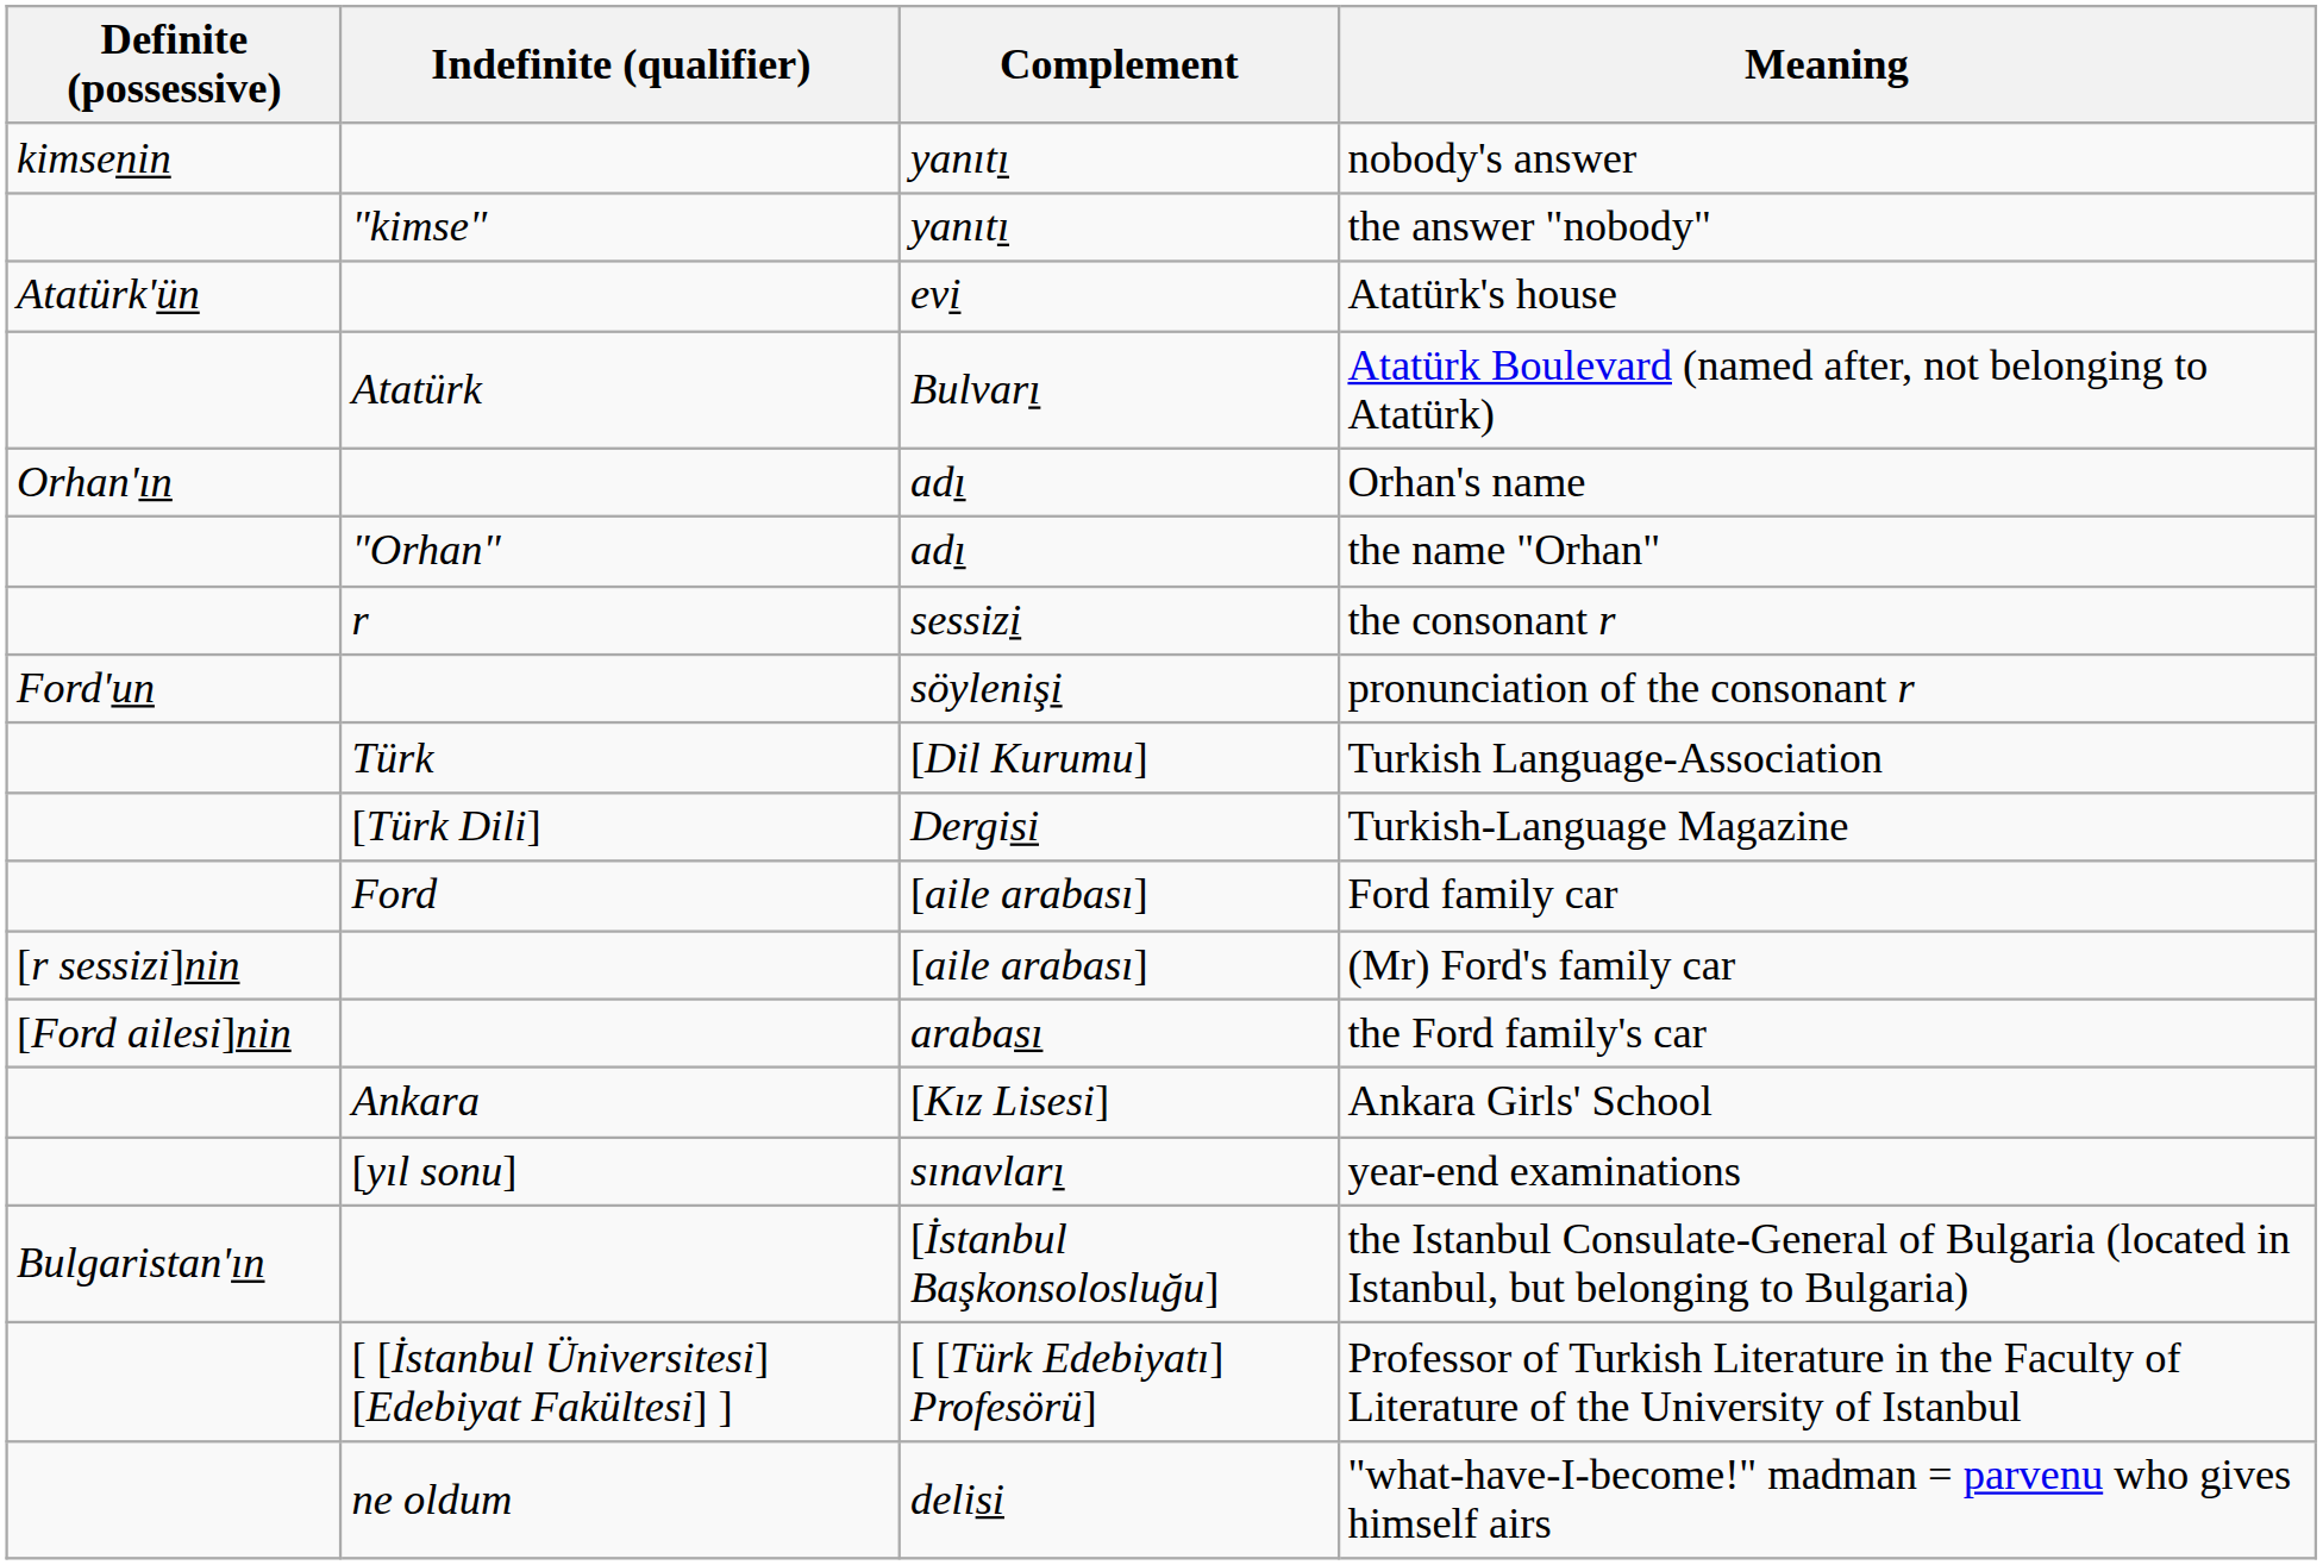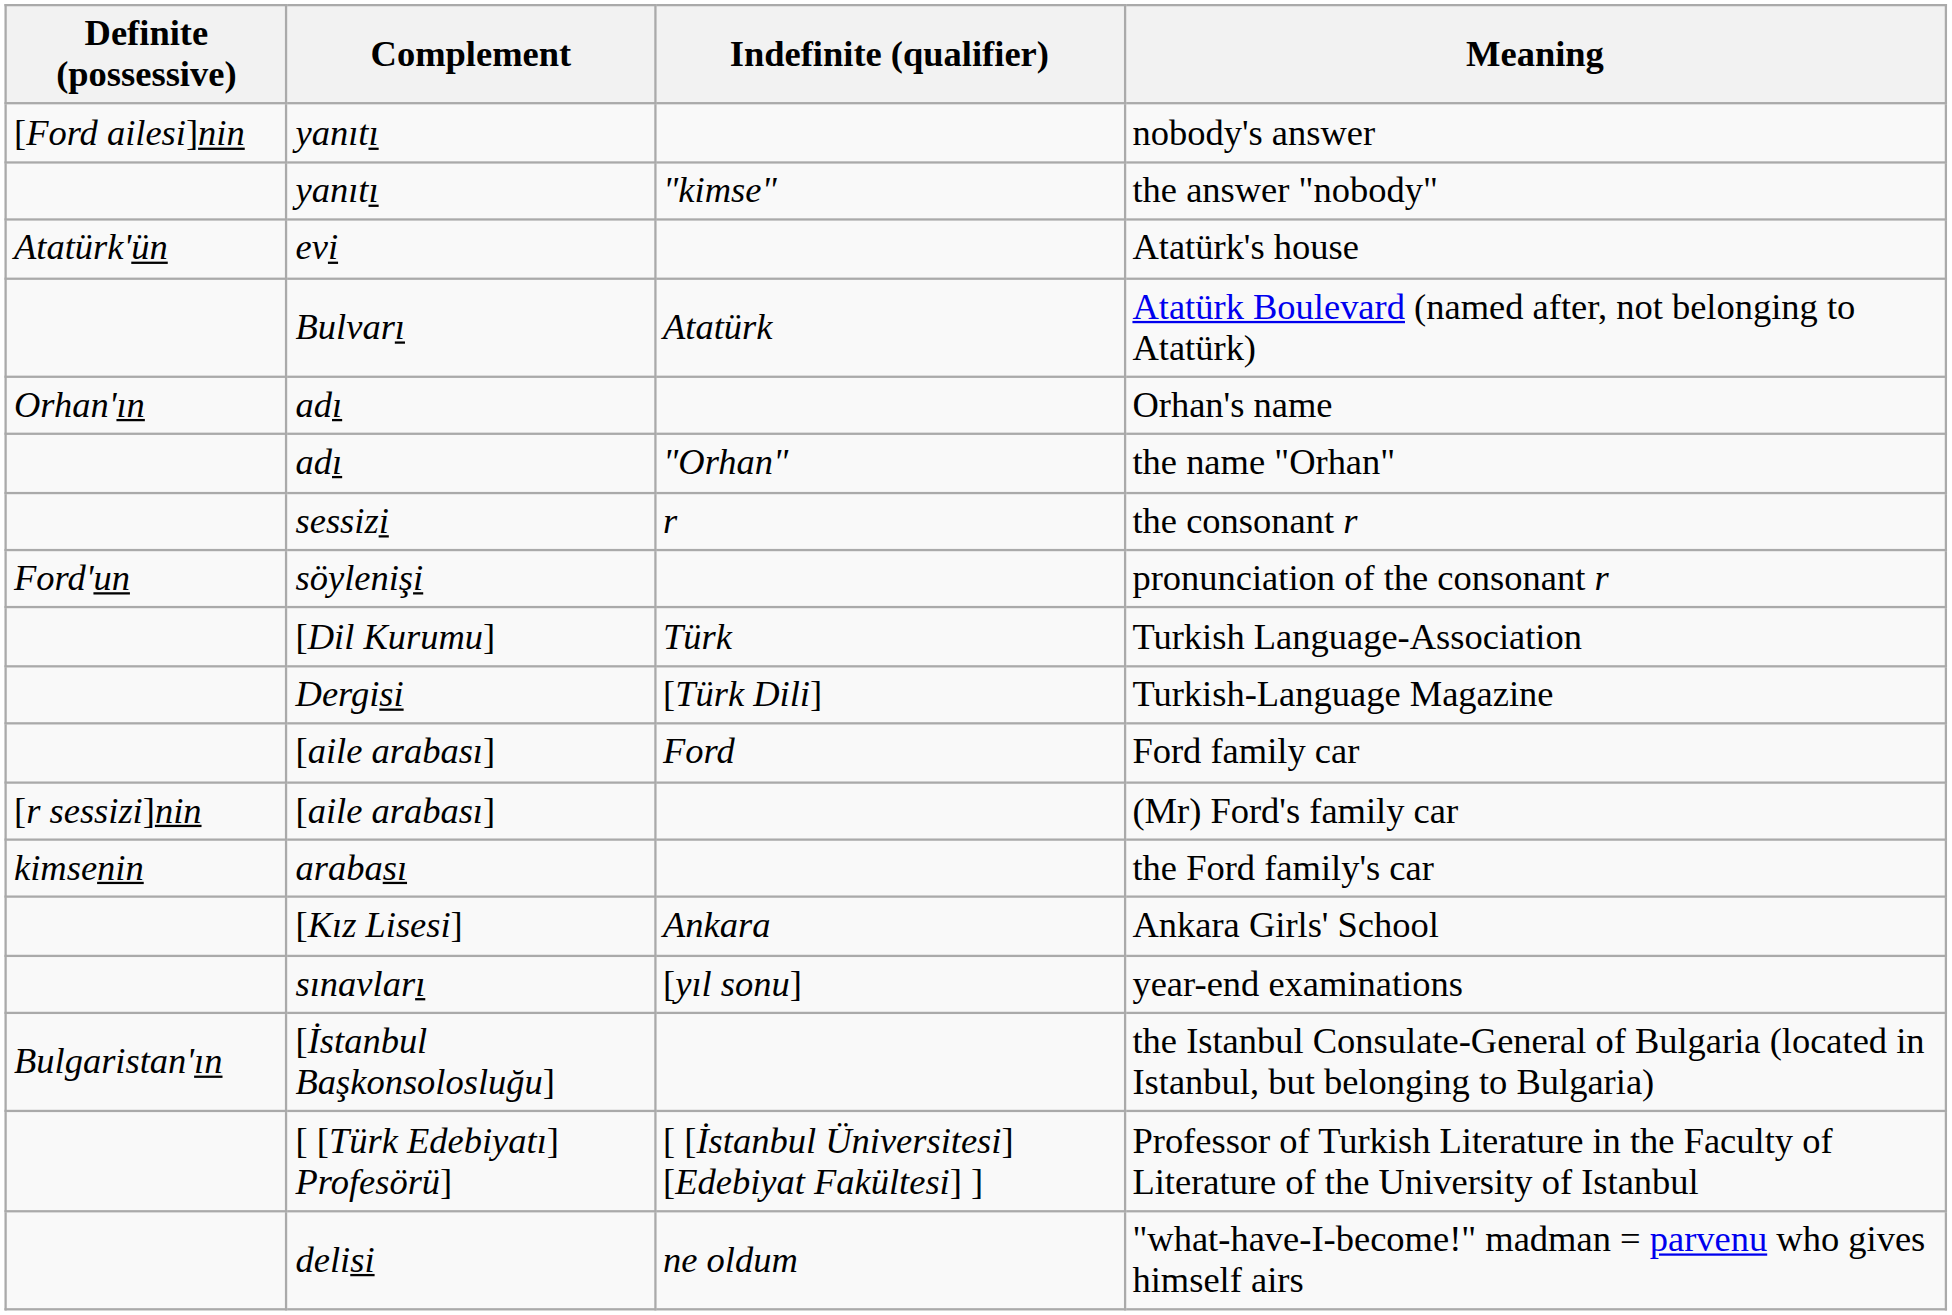columns swapped: Indefinite (qualifier) <-> Complement
nobody's answer | Definite (possessive): kimsenin -> [Ford ailesi]nin
the Ford family's car | Definite (possessive): [Ford ailesi]nin -> kimsenin
